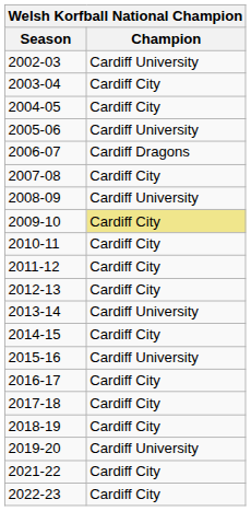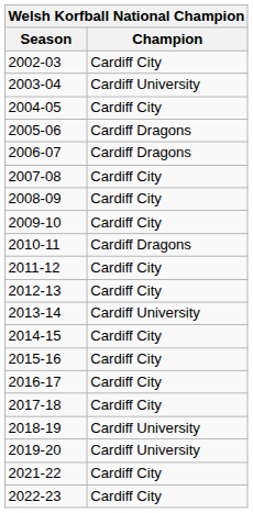2002-03 | Champion: Cardiff University -> Cardiff City
2003-04 | Champion: Cardiff City -> Cardiff University
2005-06 | Champion: Cardiff University -> Cardiff Dragons
2008-09 | Champion: Cardiff University -> Cardiff City
2009-10 | Champion: khaki background -> no background
2010-11 | Champion: Cardiff City -> Cardiff Dragons
2015-16 | Champion: Cardiff University -> Cardiff City
2018-19 | Champion: Cardiff City -> Cardiff University
